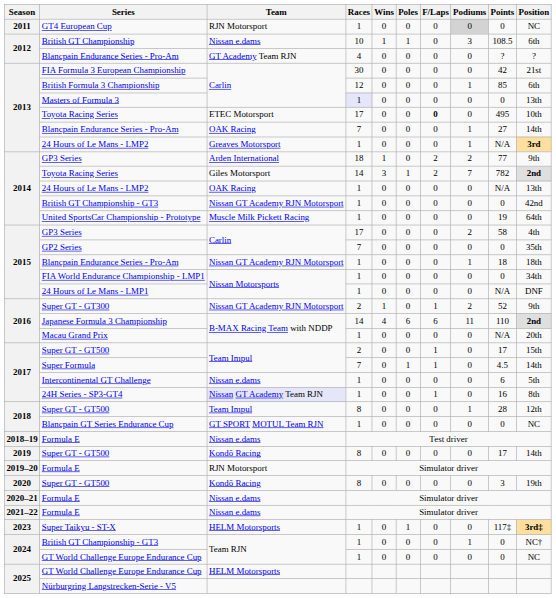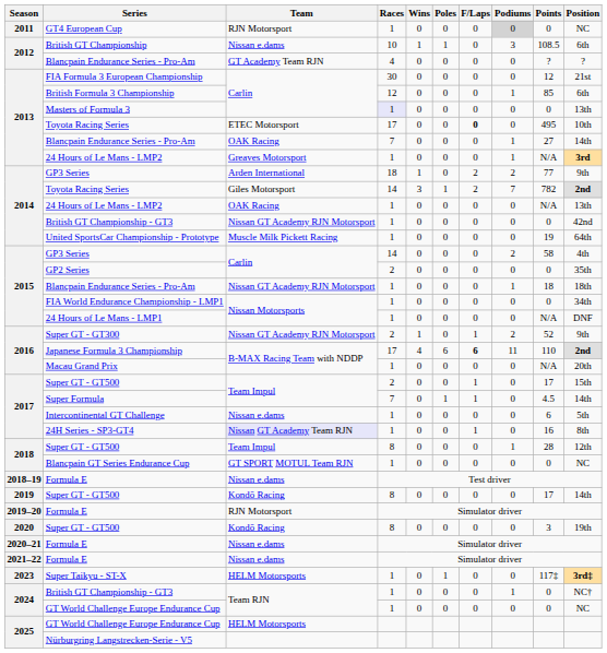FIA Formula 3 European Championship | Points: 42 -> 12
2015 / GP3 Series | Races: 17 -> 14
GP2 Series | Races: 7 -> 2
Japanese Formula 3 Championship | Races: 14 -> 17
Japanese Formula 3 Championship | F/Laps: normal -> bold
